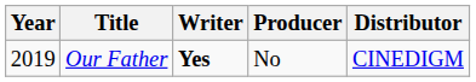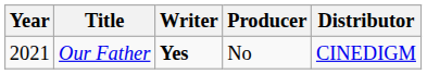Our Father | Year: 2019 -> 2021
